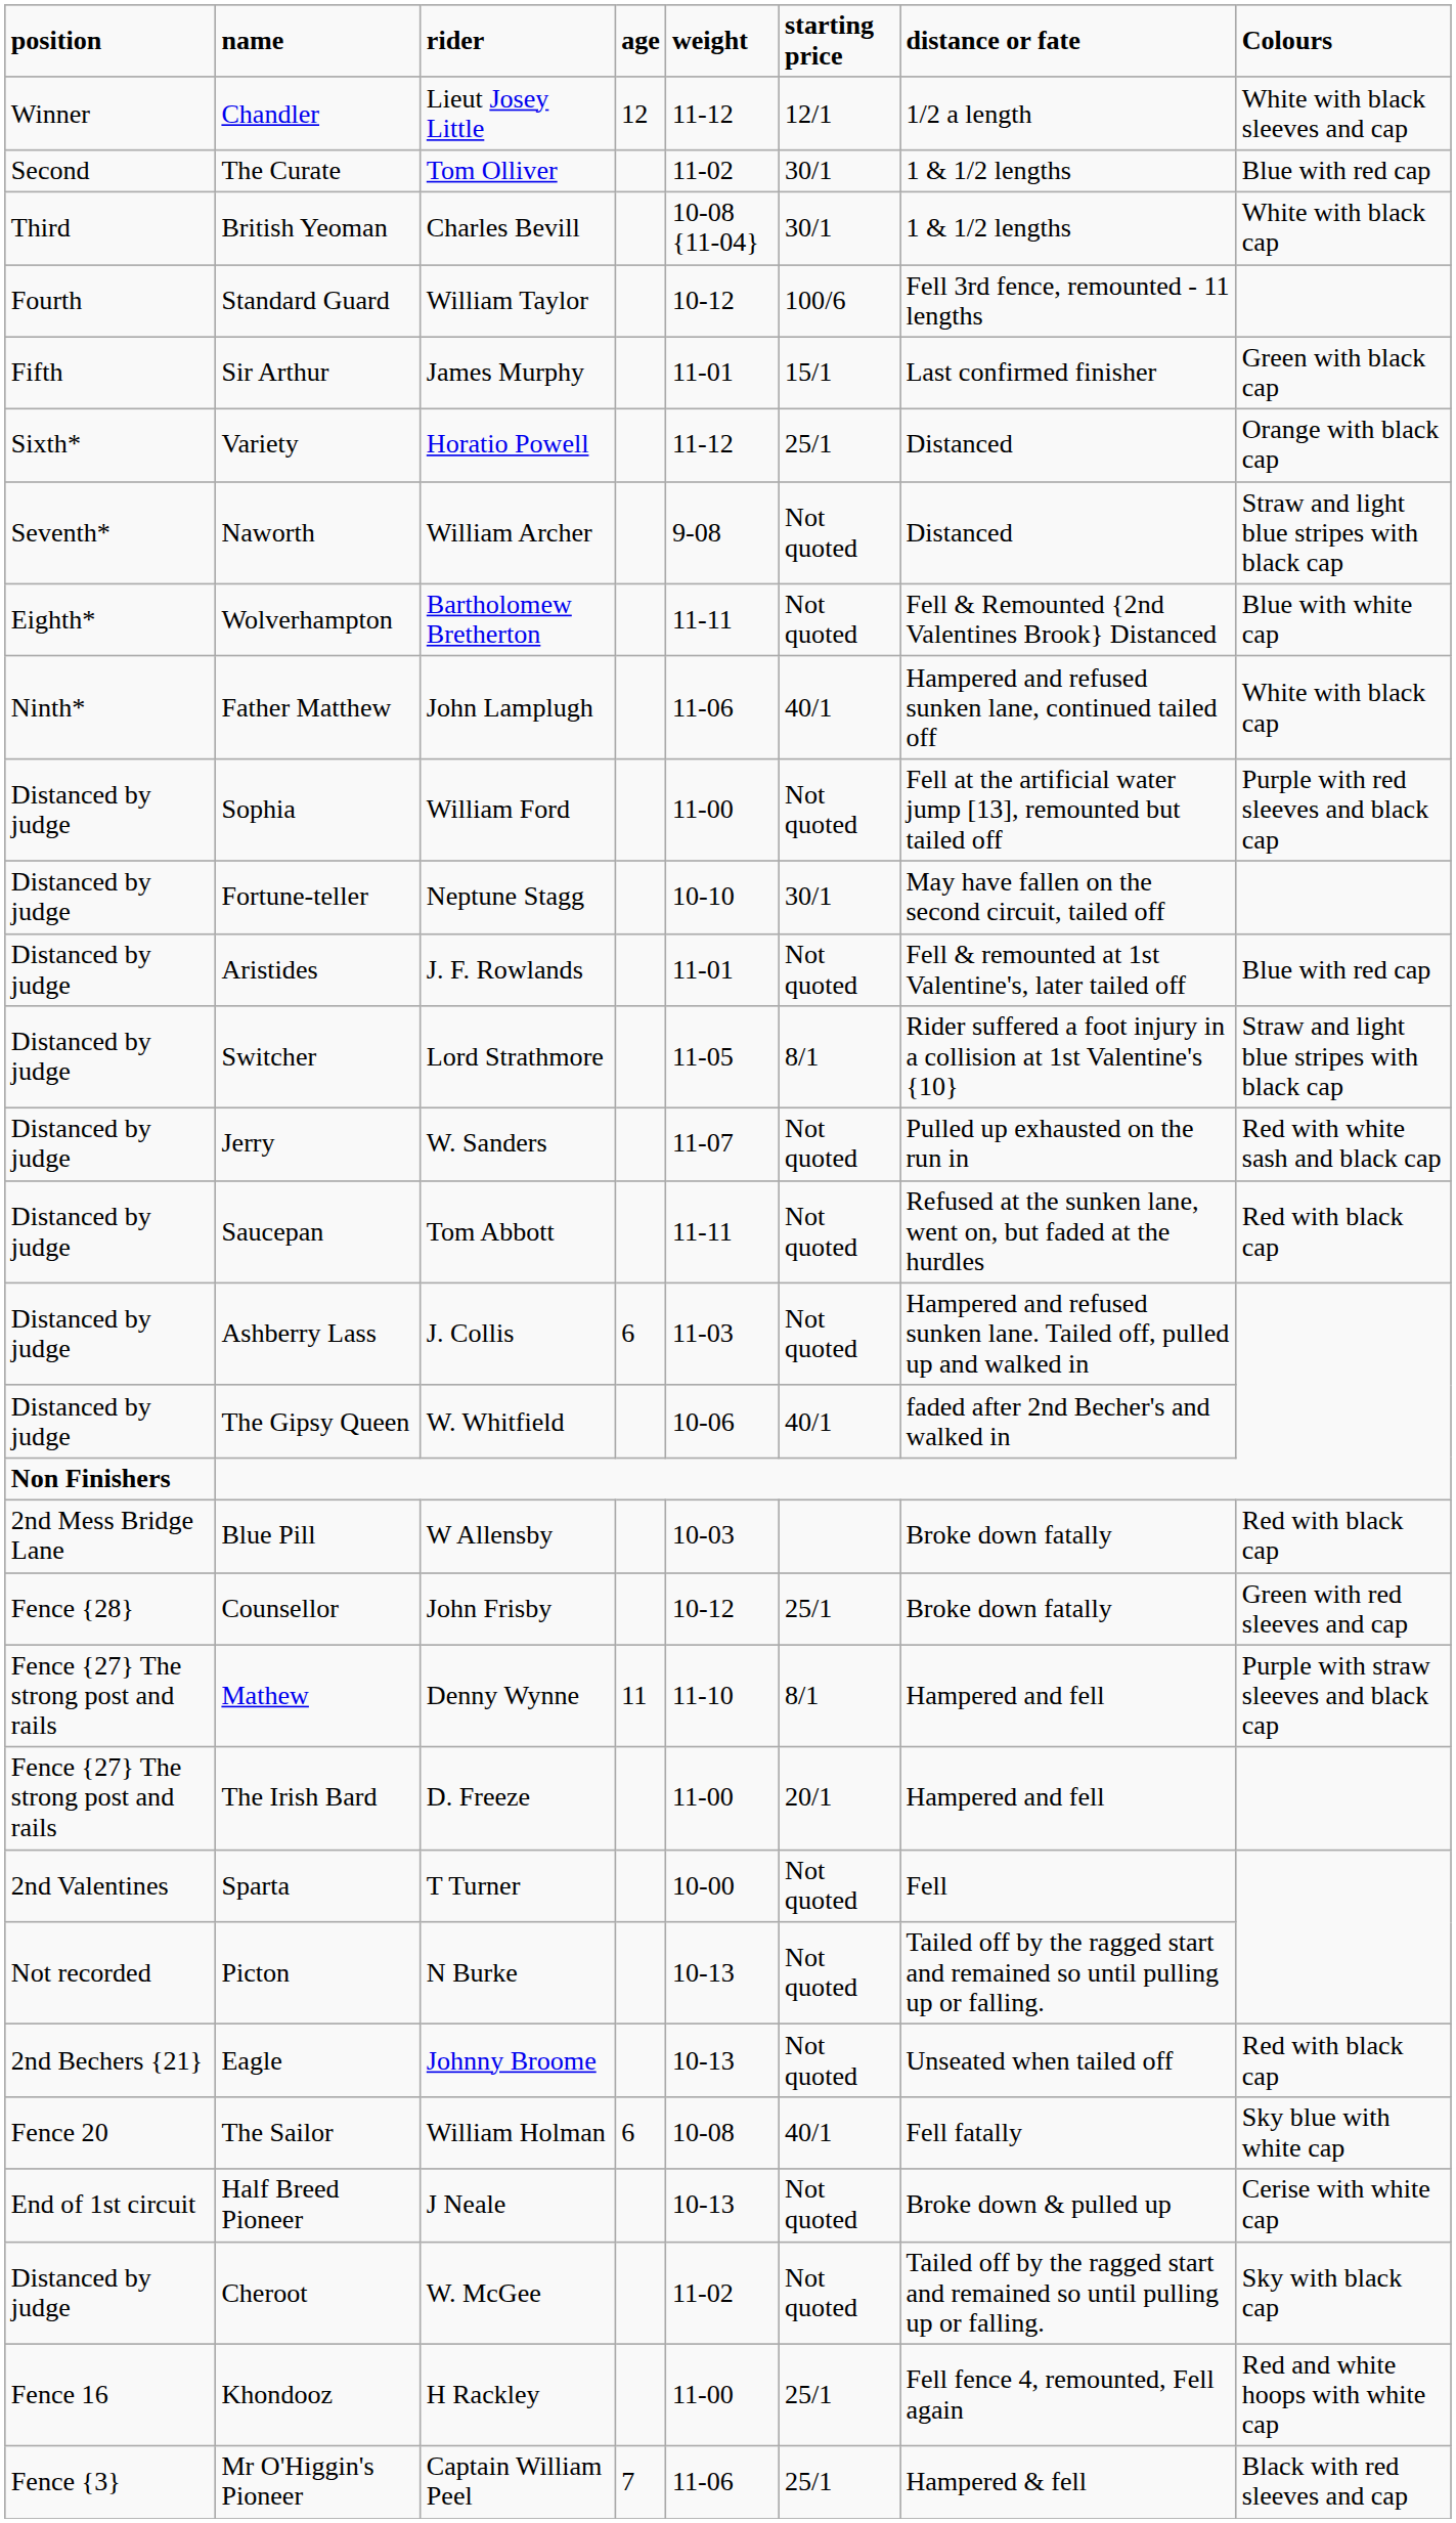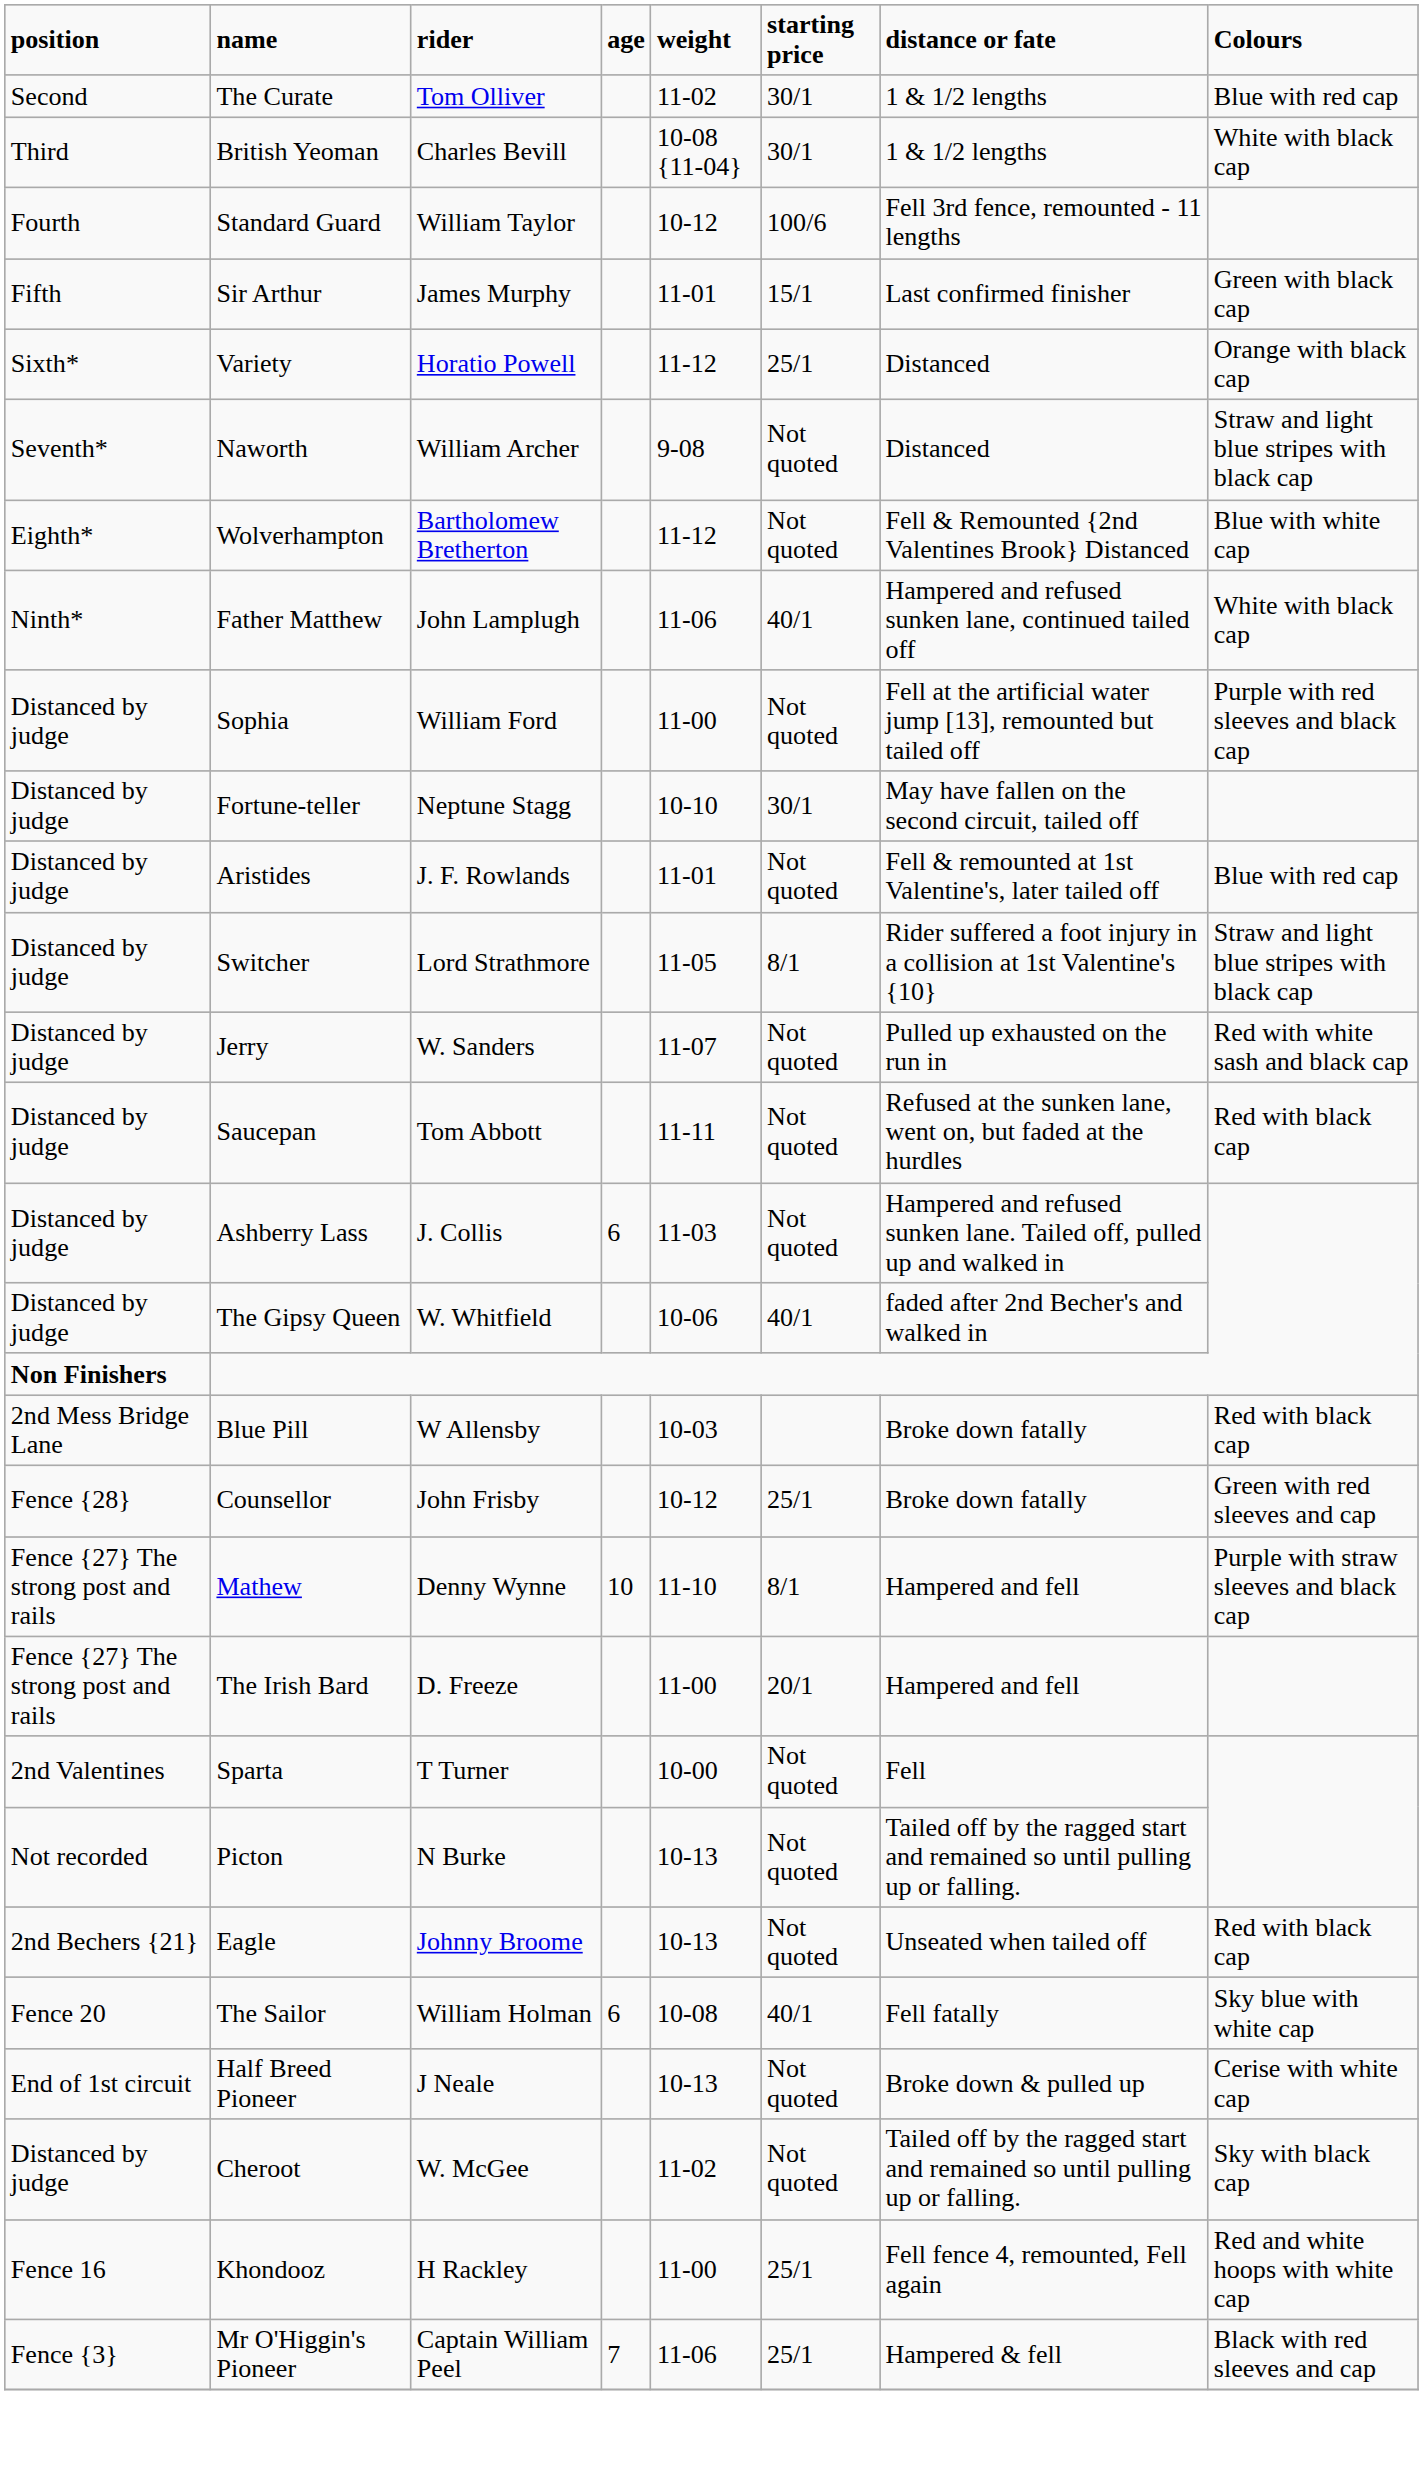- row: Winner | Chandler | Lieut Josey Little | 12 | 11-12 | 12/1 | 1/2 a length | White with black sleeves and cap
Wolverhampton | weight: 11-11 -> 11-12
Mathew | age: 11 -> 10
